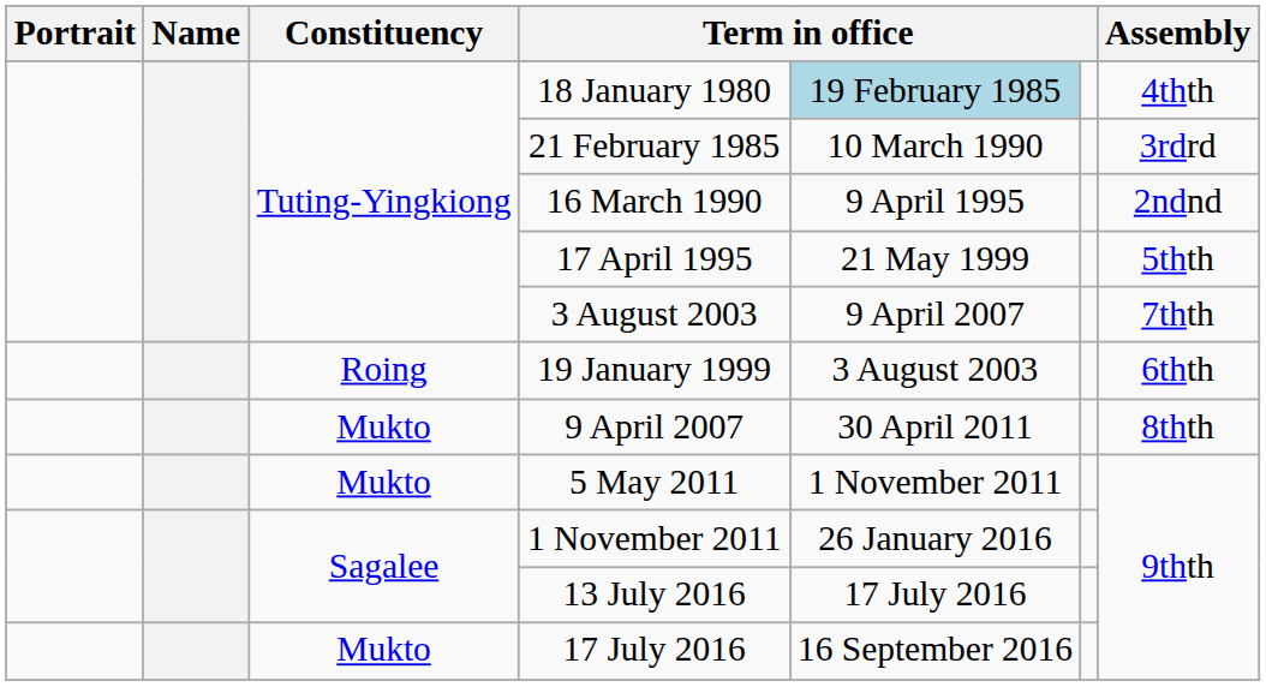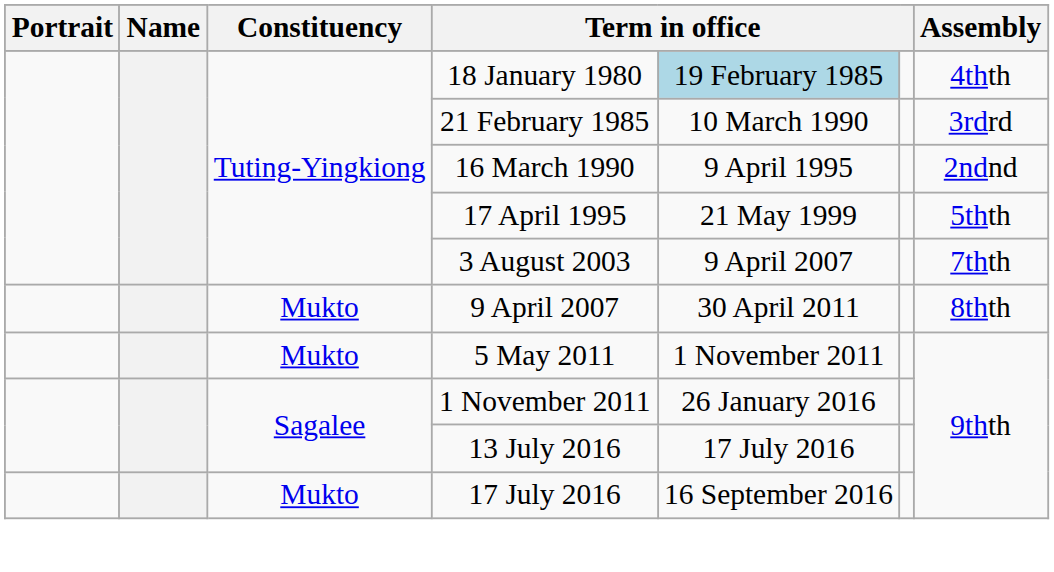- row: Roing | 19 January 1999 | 3 August 2003 | 6thth
